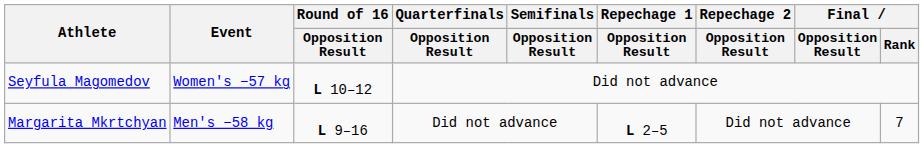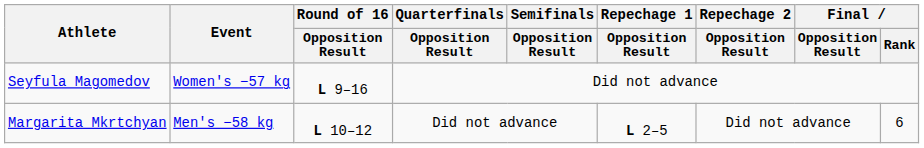Seyfula Magomedov | Round of 16 / Opposition Result: L 10–12 -> L 9–16
Margarita Mkrtchyan | Round of 16 / Opposition Result: L 9–16 -> L 10–12
Margarita Mkrtchyan | Final / Rank: 7 -> 6
